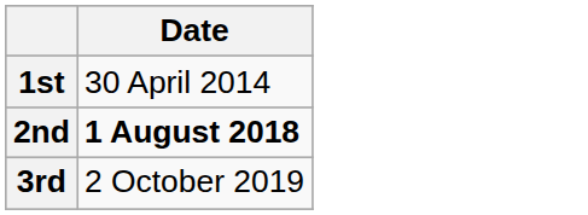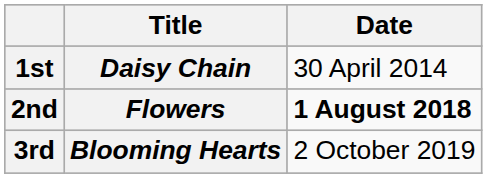+ column: Title | Daisy Chain | Flowers | Blooming Hearts
